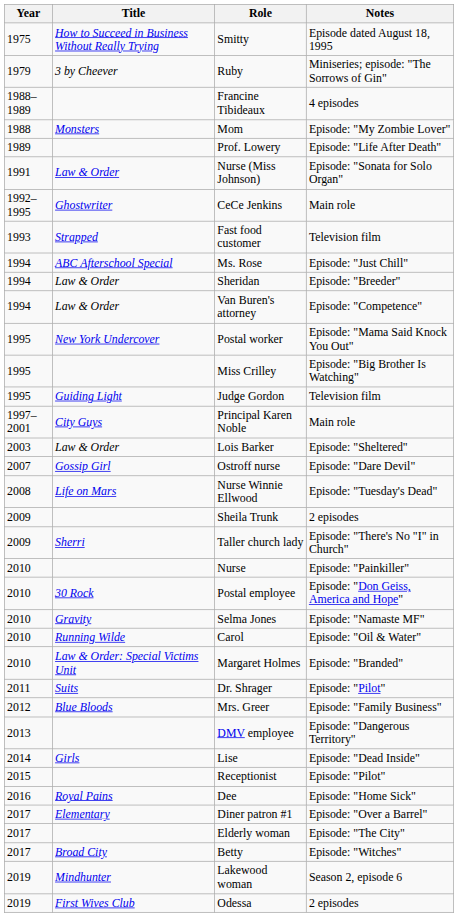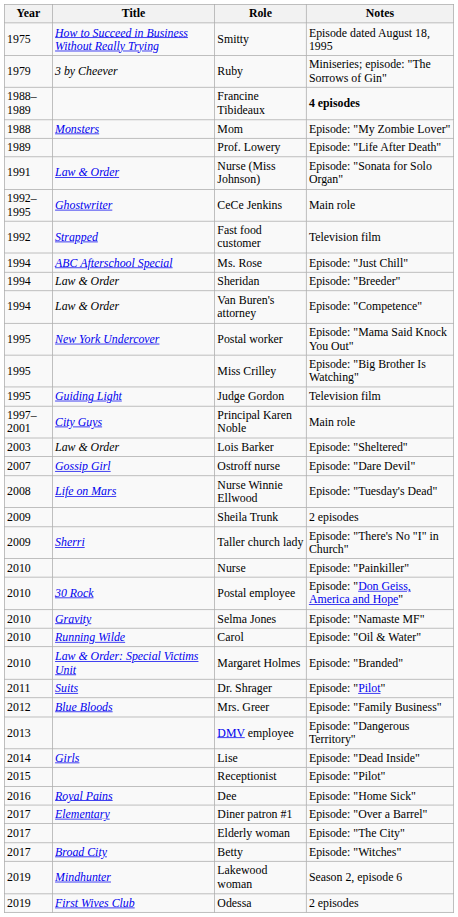Francine Tibideaux | Notes: normal -> bold
Fast food customer | Year: 1993 -> 1992
